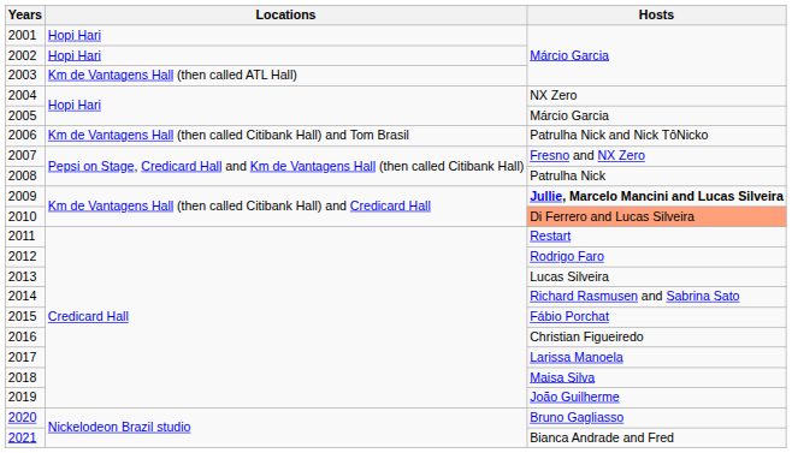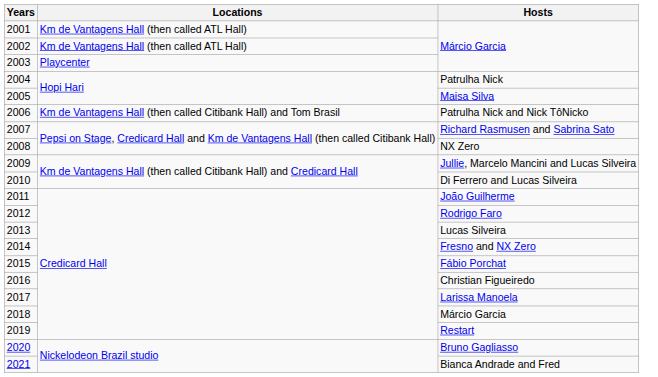2001 | Locations: Hopi Hari -> Km de Vantagens Hall (then called ATL Hall)
2002 | Locations: Hopi Hari -> Km de Vantagens Hall (then called ATL Hall)
2003 | Locations: Km de Vantagens Hall (then called ATL Hall) -> Playcenter
2004 | Hosts: NX Zero -> Patrulha Nick
2005 | Hosts: Márcio Garcia -> Maisa Silva
2007 | Hosts: Fresno and NX Zero -> Richard Rasmusen and Sabrina Sato
2008 | Hosts: Patrulha Nick -> NX Zero
2009 | Hosts: bold -> normal
2010 | Hosts: lightsalmon background -> no background
2011 | Hosts: Restart -> João Guilherme
2014 | Hosts: Richard Rasmusen and Sabrina Sato -> Fresno and NX Zero
2018 | Hosts: Maisa Silva -> Márcio Garcia
2019 | Hosts: João Guilherme -> Restart
